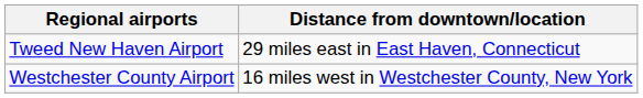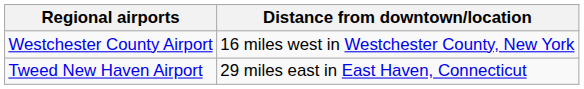rows swapped: Westchester County Airport <-> Tweed New Haven Airport
